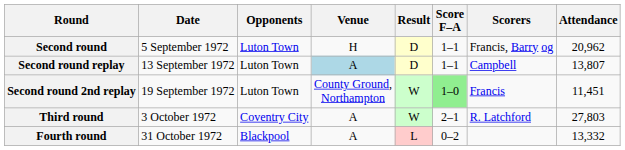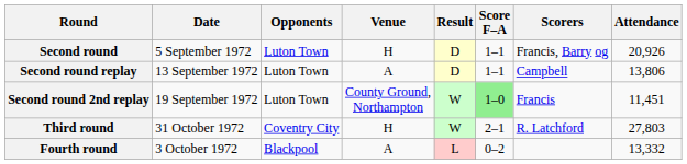Second round | Attendance: 20,962 -> 20,926
Second round replay | Venue: lightblue background -> no background
Second round replay | Attendance: 13,807 -> 13,806
Third round | Date: 3 October 1972 -> 31 October 1972
Third round | Venue: A -> H
Fourth round | Date: 31 October 1972 -> 3 October 1972
